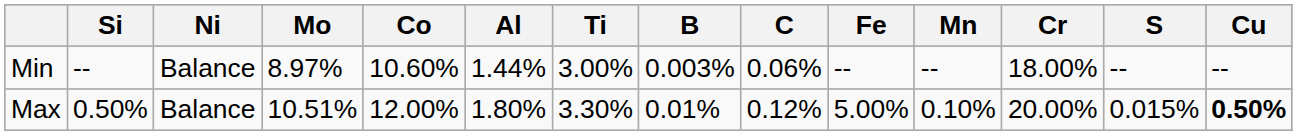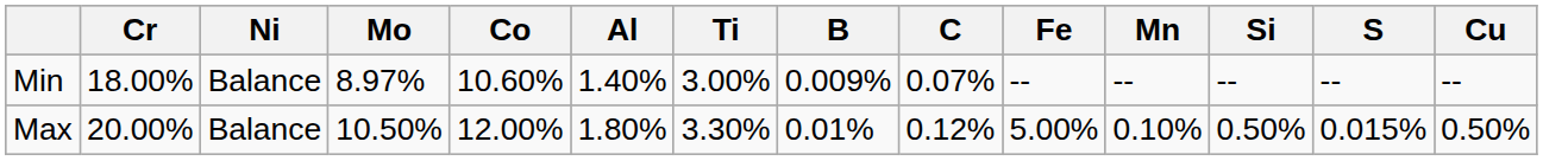columns swapped: Cr <-> Si
Min | Al: 1.44% -> 1.40%
Min | B: 0.003% -> 0.009%
Min | C: 0.06% -> 0.07%
Max | Mo: 10.51% -> 10.50%
Max | Cu: bold -> normal
